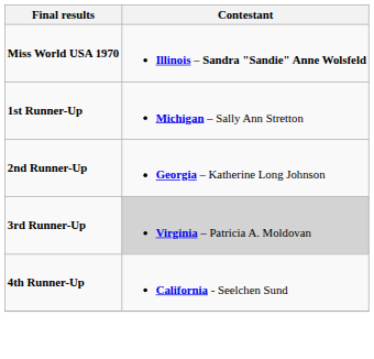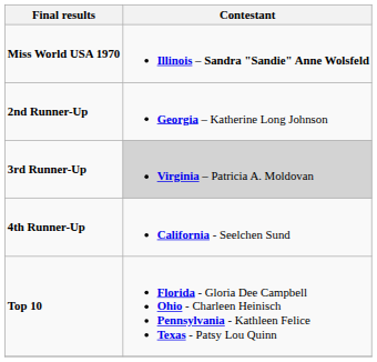- row: 1st Runner-Up | Michigan – Sally Ann Stretton
+ row: Top 10 | Florida - Gloria Dee Campbell Ohio - Charleen Heinisch Pennsylvania - Kathleen Felice Texas - Patsy Lou Quinn
